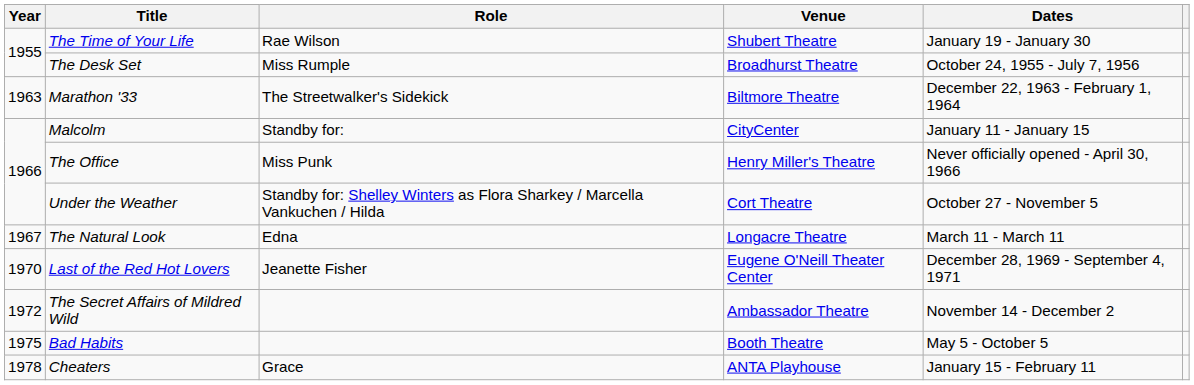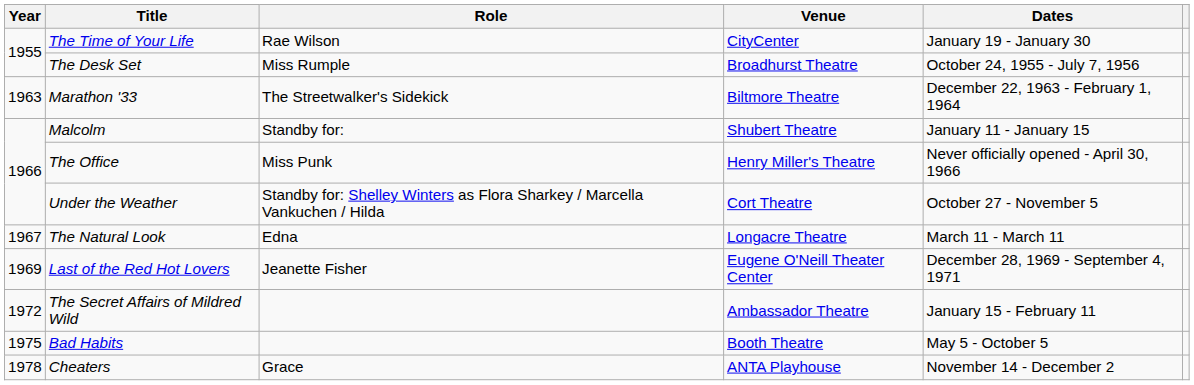The Time of Your Life | Venue: Shubert Theatre -> CityCenter
Malcolm | Venue: CityCenter -> Shubert Theatre
Last of the Red Hot Lovers | Year: 1970 -> 1969
The Secret Affairs of Mildred Wild | Dates: November 14 - December 2 -> January 15 - February 11
Cheaters | Dates: January 15 - February 11 -> November 14 - December 2
